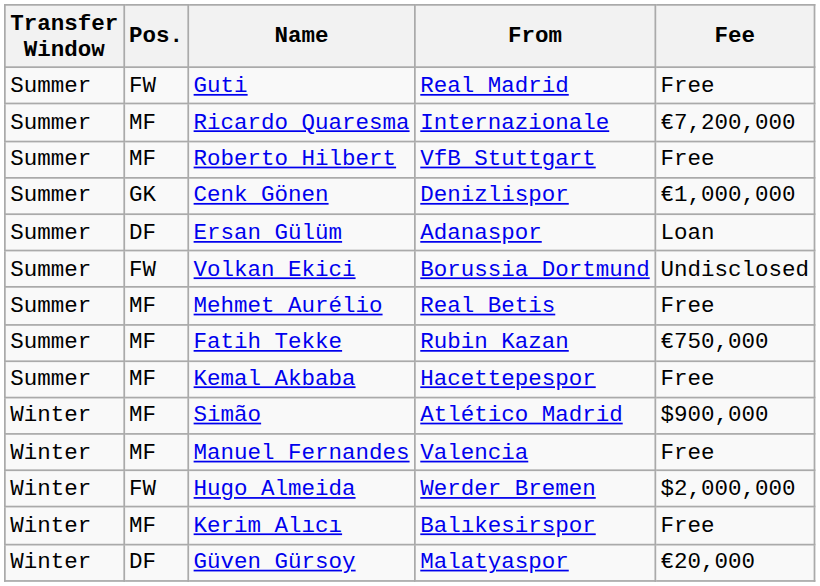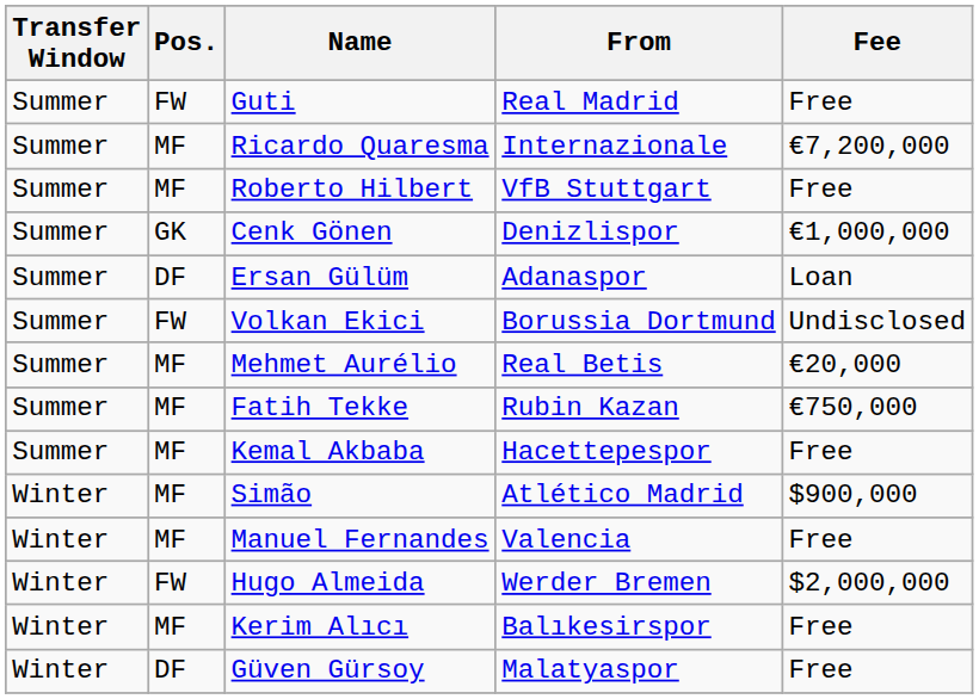Mehmet Aurélio | Fee: Free -> €20,000
Güven Gürsoy | Fee: €20,000 -> Free
